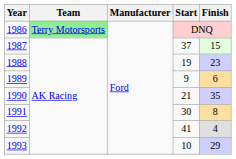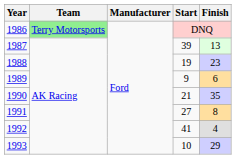1987 | Start: 37 -> 39
1987 | Finish: 15 -> 13
1991 | Start: 30 -> 27
